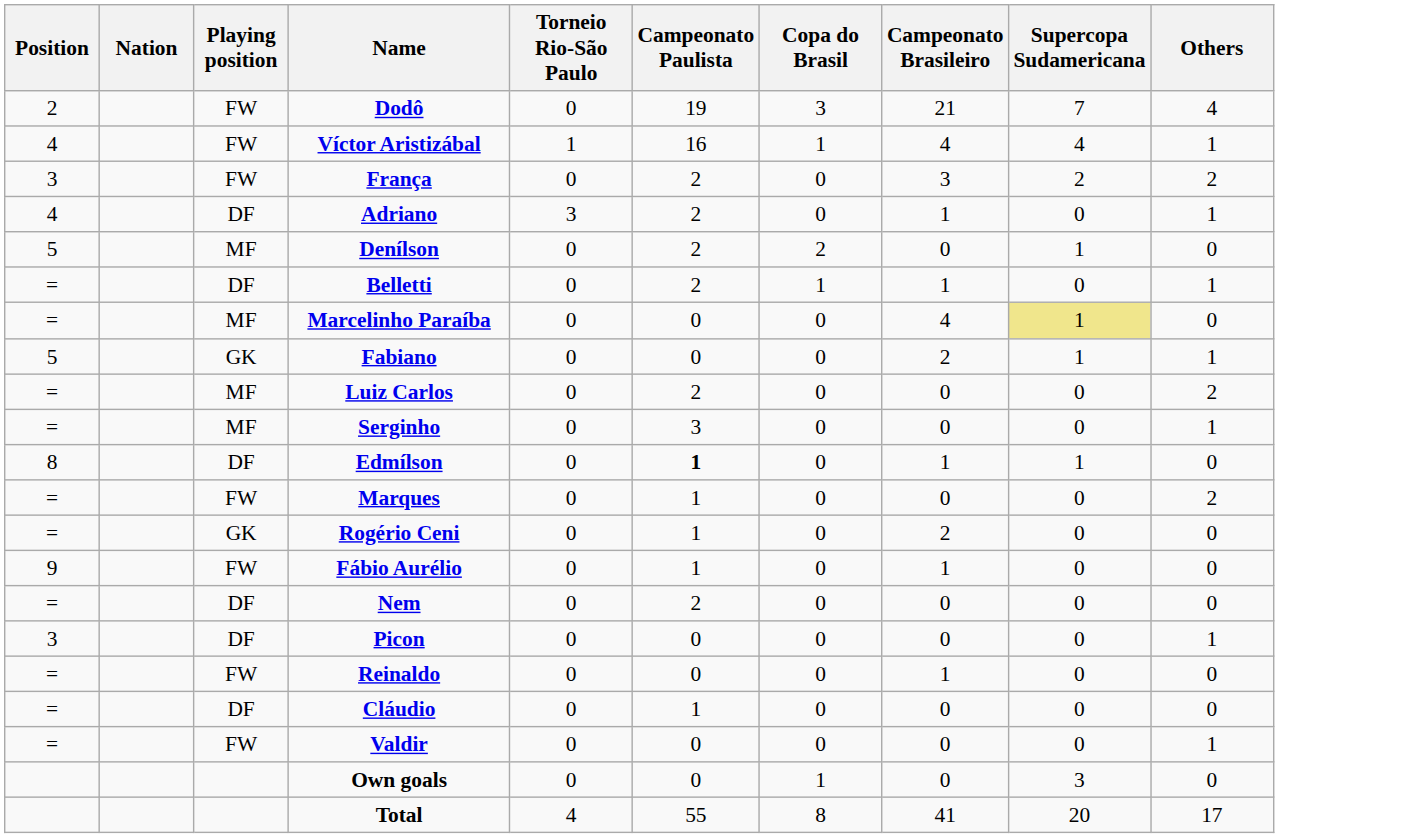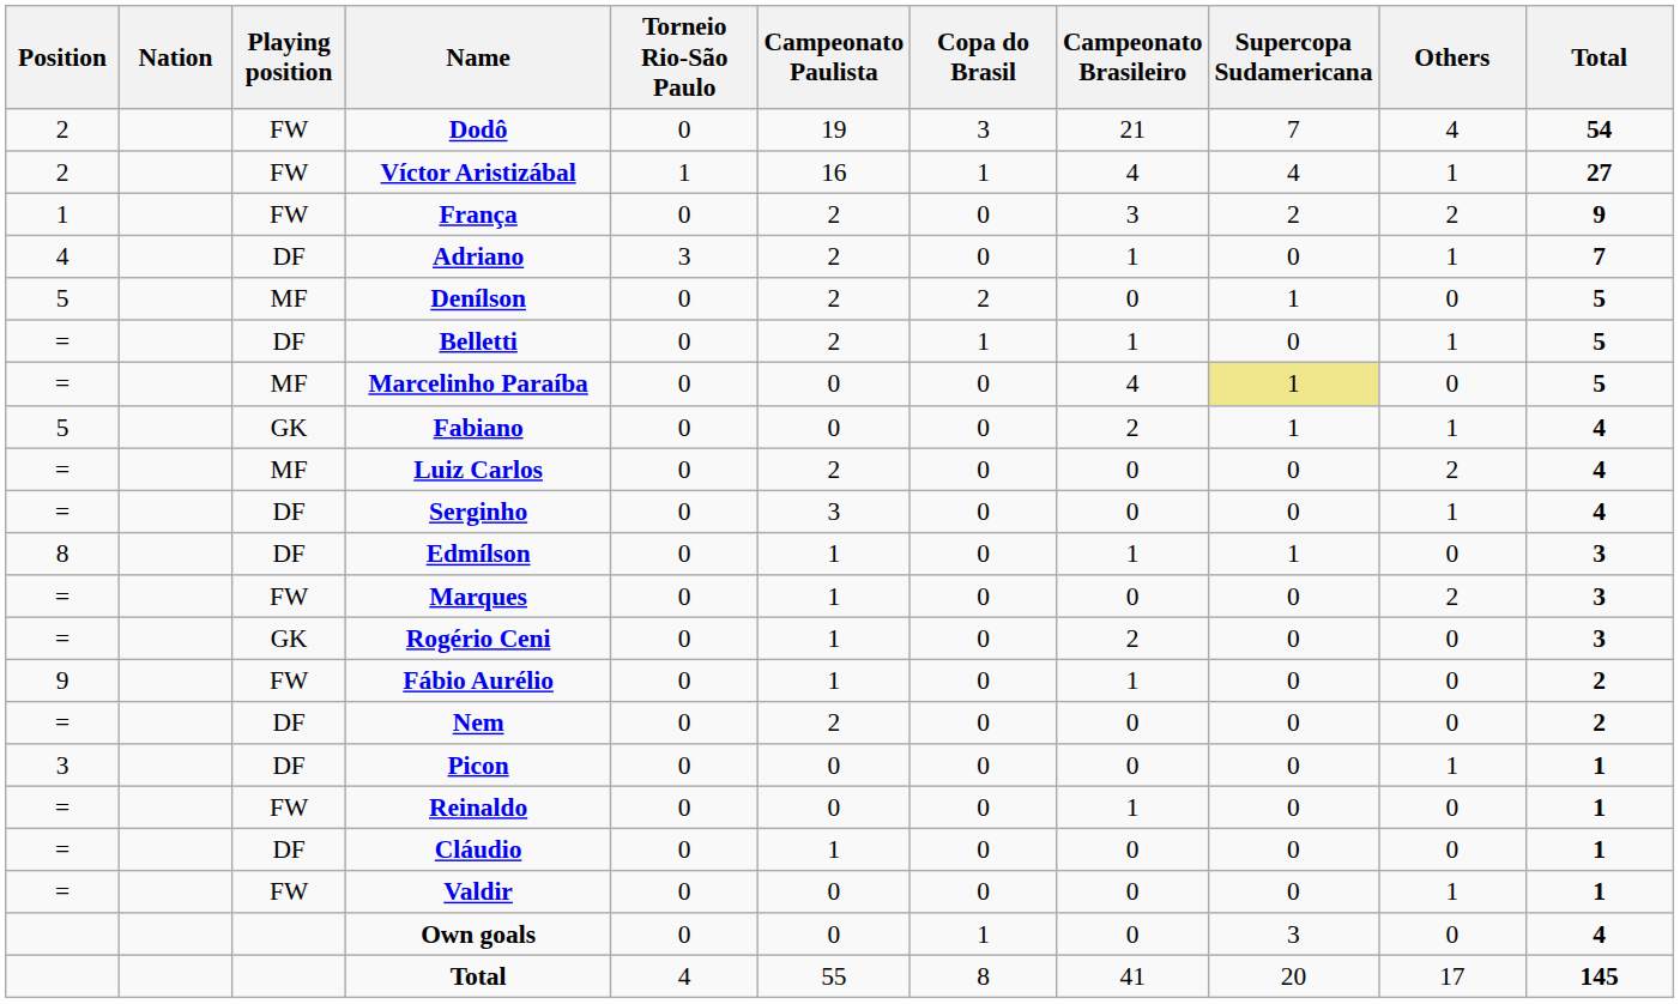+ column: Total | 54 | 27 | 9 | 7 | 5 | 5 | 5 | 4 | 4 | 4 | 3 | 3 | 3 | 2 | 2 | 1 | 1 | 1 | 1 | 4 | 145
Víctor Aristizábal | Position: 4 -> 2
França | Position: 3 -> 1
Serginho | Playing position: MF -> DF
Edmílson | Campeonato Paulista: bold -> normal
